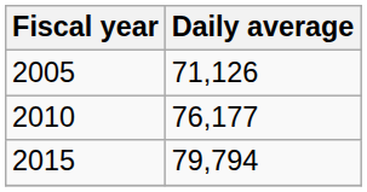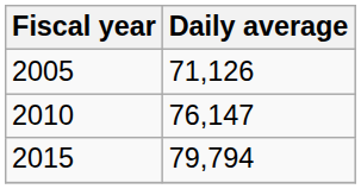2010 | Daily average: 76,177 -> 76,147
